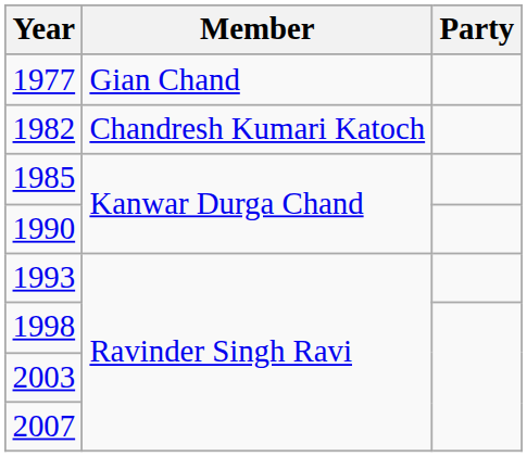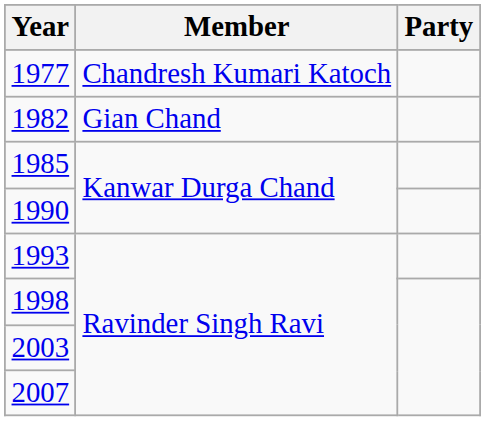1977 | Member: Gian Chand -> Chandresh Kumari Katoch
1982 | Member: Chandresh Kumari Katoch -> Gian Chand
